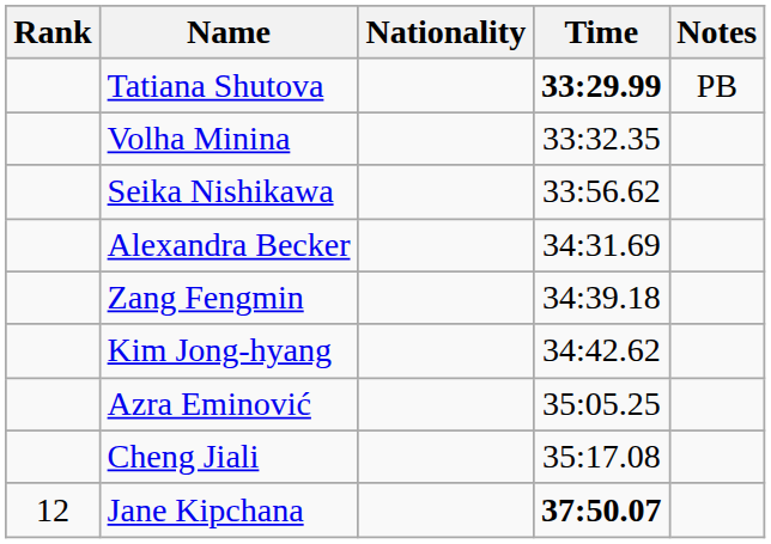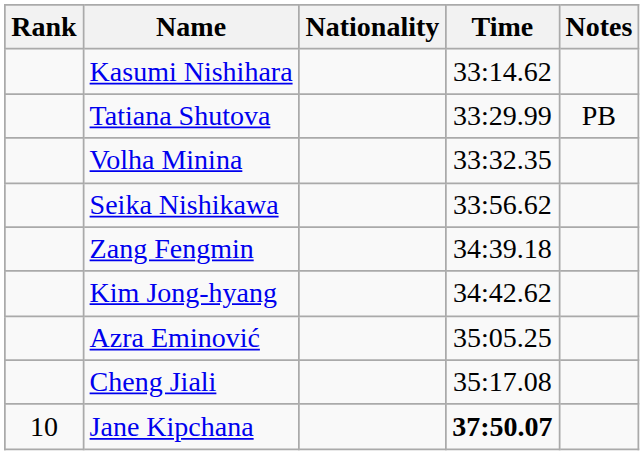+ row: Kasumi Nishihara | 33:14.62
Tatiana Shutova | Time: bold -> normal
- row: Alexandra Becker | 34:31.69
Jane Kipchana | Rank: 12 -> 10
